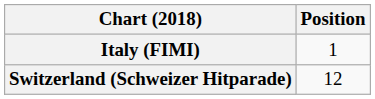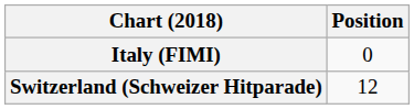Italy (FIMI) | Position: 1 -> 0
